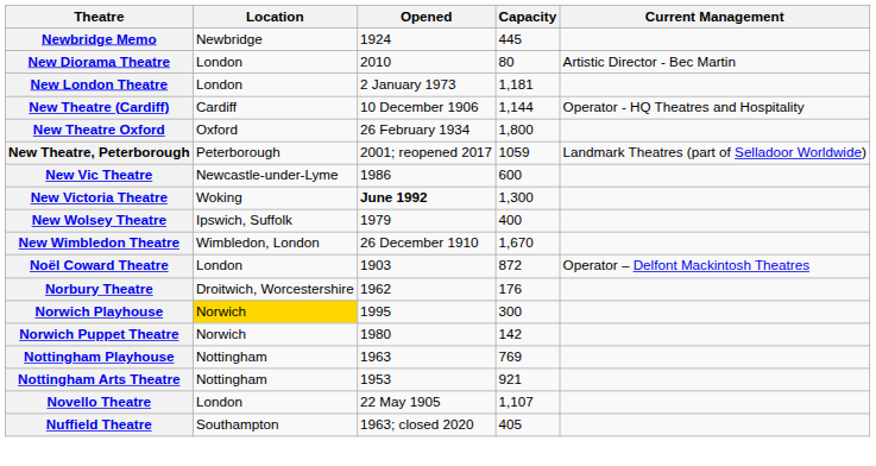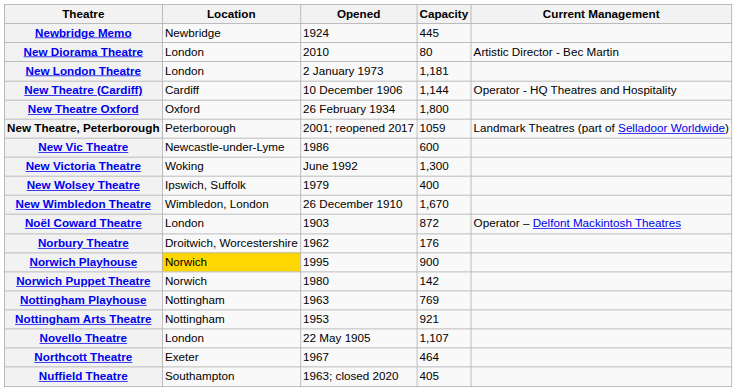New Victoria Theatre | Opened: bold -> normal
Norwich Playhouse | Capacity: 300 -> 900
+ row: Northcott Theatre | Exeter | 1967 | 464
